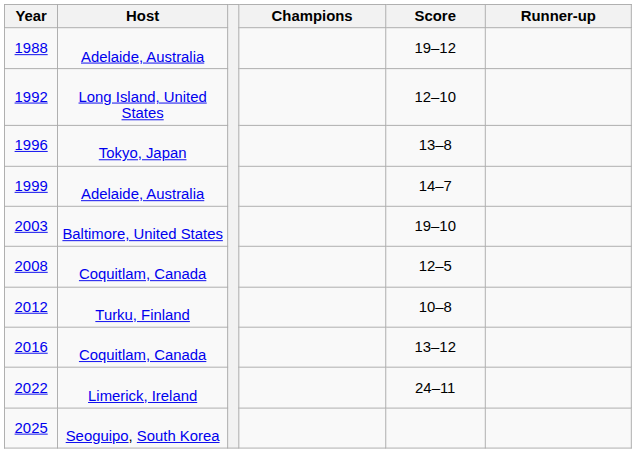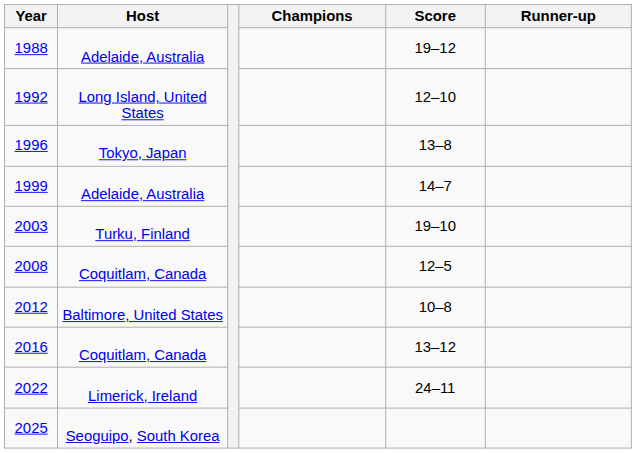2003 | Host: Baltimore, United States -> Turku, Finland
2012 | Host: Turku, Finland -> Baltimore, United States
